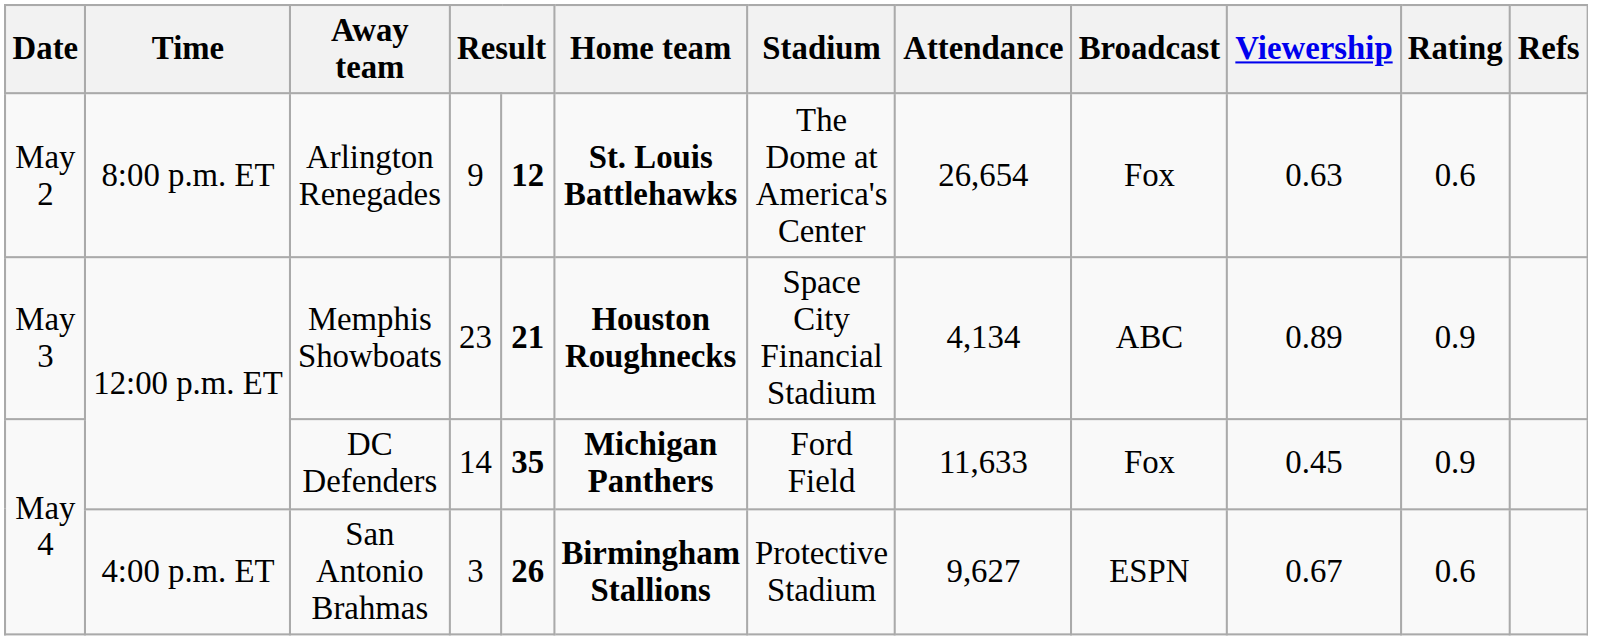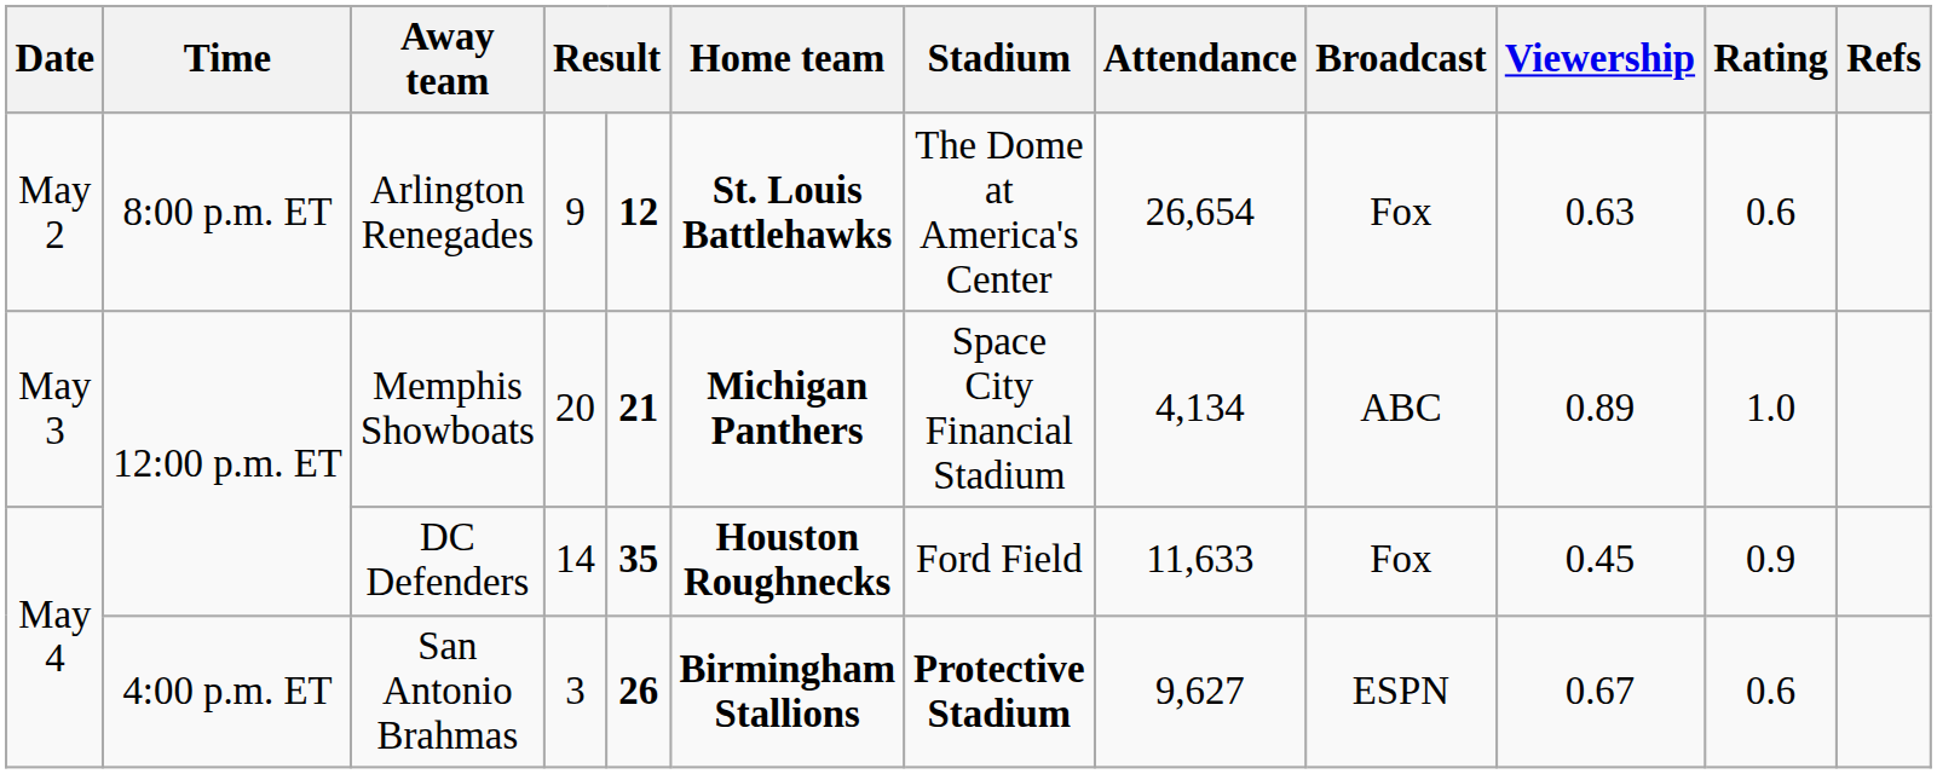Memphis Showboats | column 4: 23 -> 20
Memphis Showboats | Home team: Houston Roughnecks -> Michigan Panthers
Memphis Showboats | Rating: 0.9 -> 1.0
DC Defenders | Home team: Michigan Panthers -> Houston Roughnecks
San Antonio Brahmas | Stadium: normal -> bold
